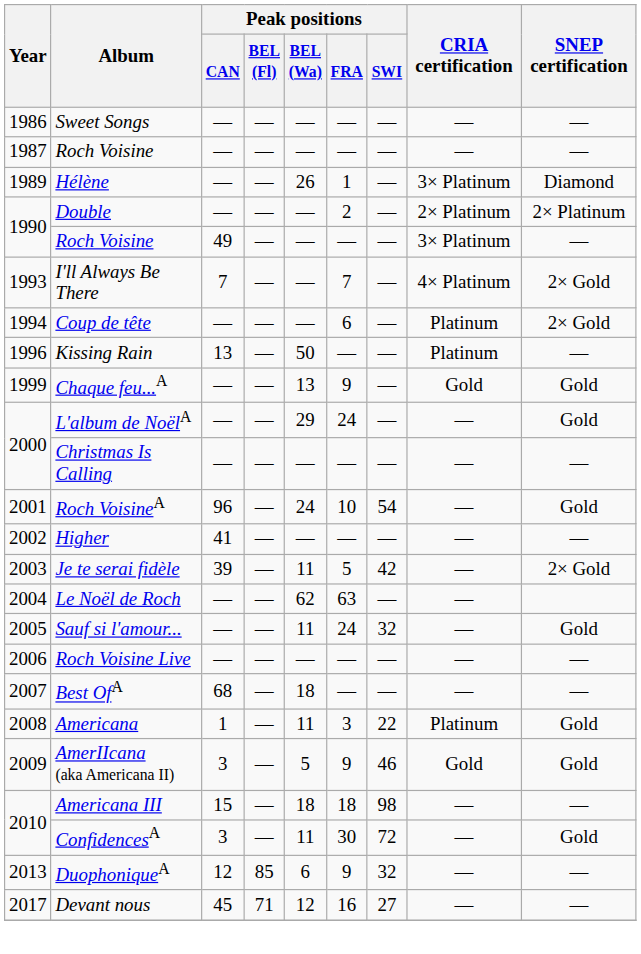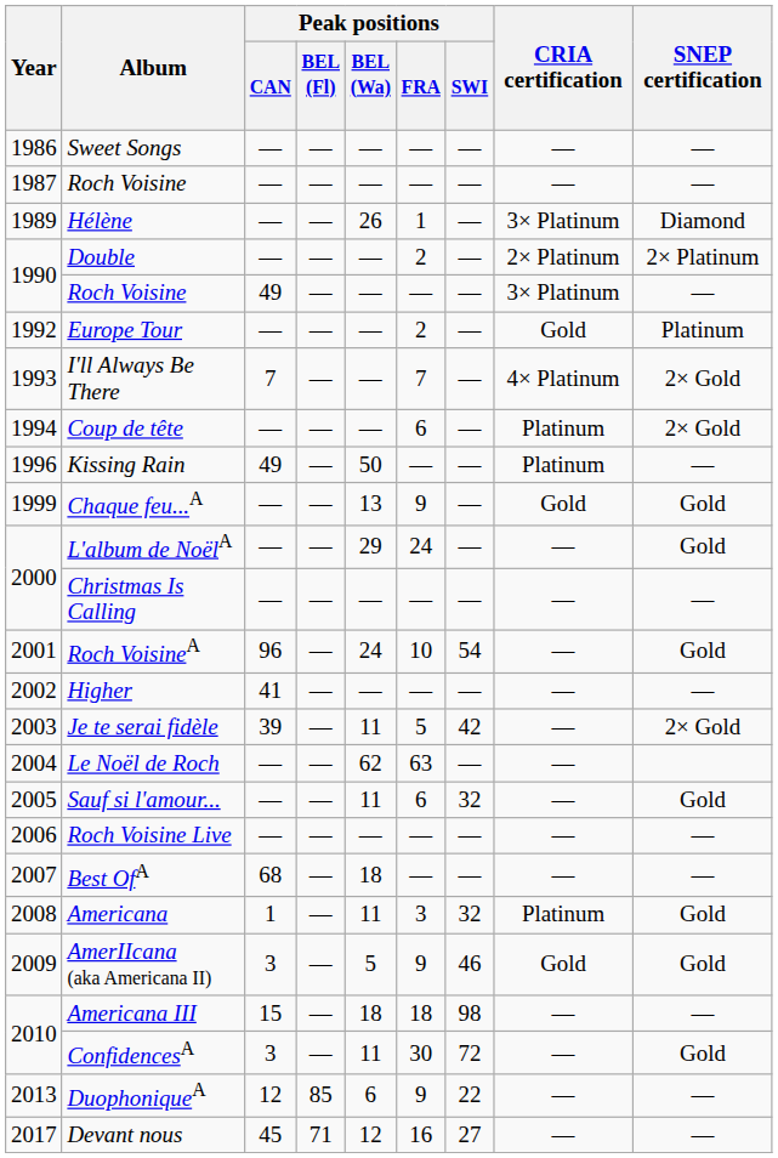+ row: 1992 | Europe Tour | — | — | — | 2 | — | Gold | Platinum
Kissing Rain | Peak positions / CAN: 13 -> 49
Sauf si l'amour... | Peak positions / FRA: 24 -> 6
Americana | Peak positions / SWI: 22 -> 32
DuophoniqueA | Peak positions / SWI: 32 -> 22
